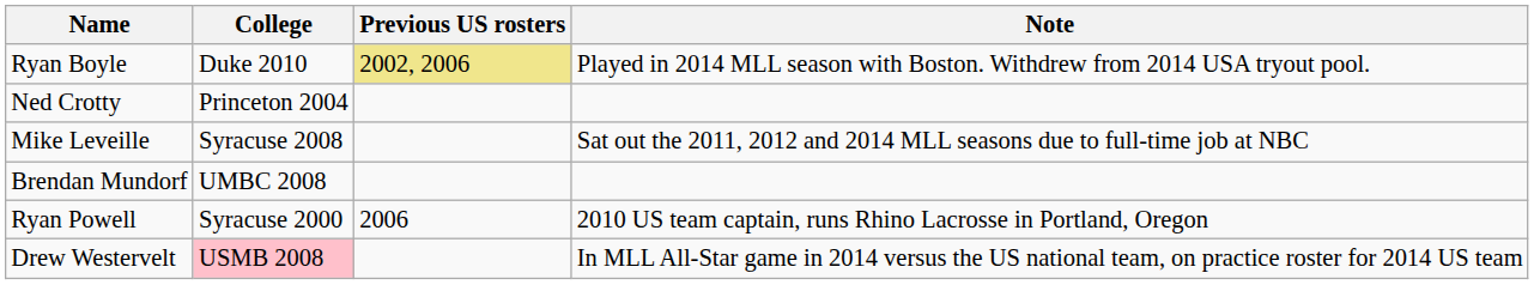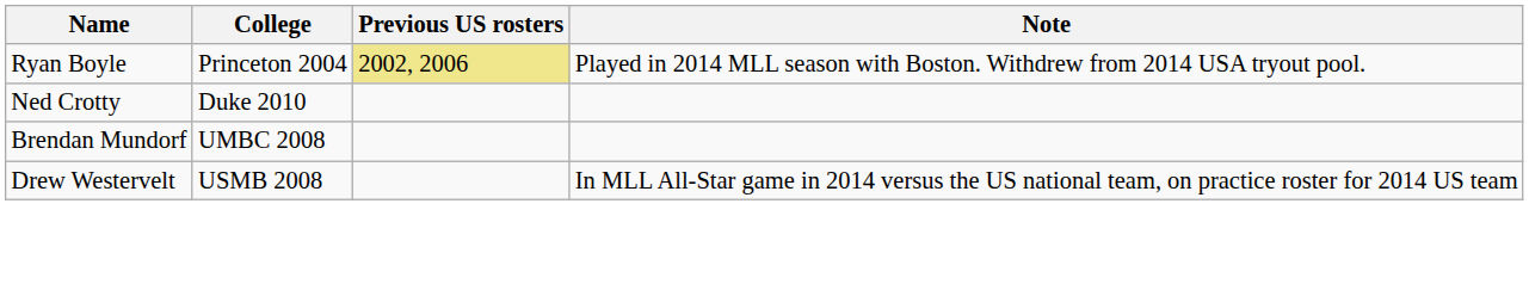Ryan Boyle | College: Duke 2010 -> Princeton 2004
Ned Crotty | College: Princeton 2004 -> Duke 2010
- row: Mike Leveille | Syracuse 2008 | Sat out the 2011, 2012 and 2014 MLL seasons due to full-time job at NBC
- row: Ryan Powell | Syracuse 2000 | 2006 | 2010 US team captain, runs Rhino Lacrosse in Portland, Oregon
Drew Westervelt | College: pink background -> no background
